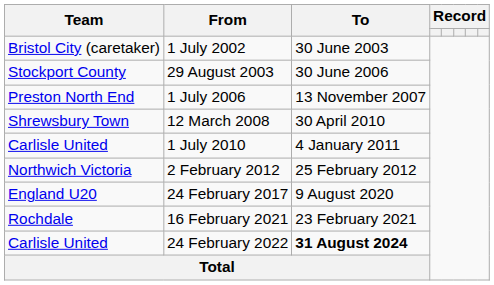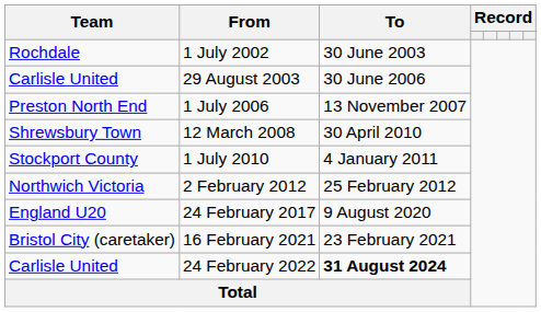1 July 2002 | Team: Bristol City (caretaker) -> Rochdale
29 August 2003 | Team: Stockport County -> Carlisle United
1 July 2010 | Team: Carlisle United -> Stockport County
16 February 2021 | Team: Rochdale -> Bristol City (caretaker)
